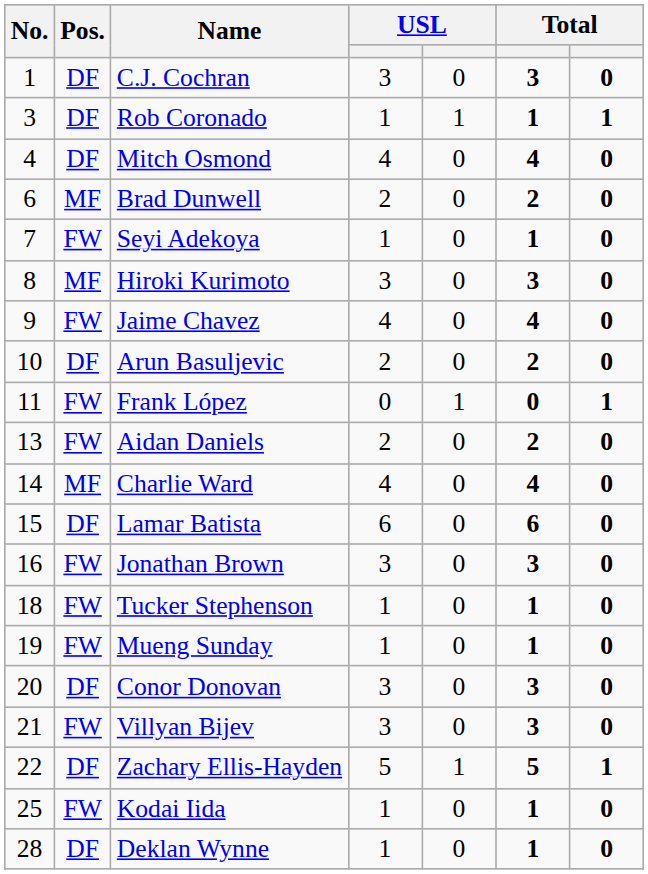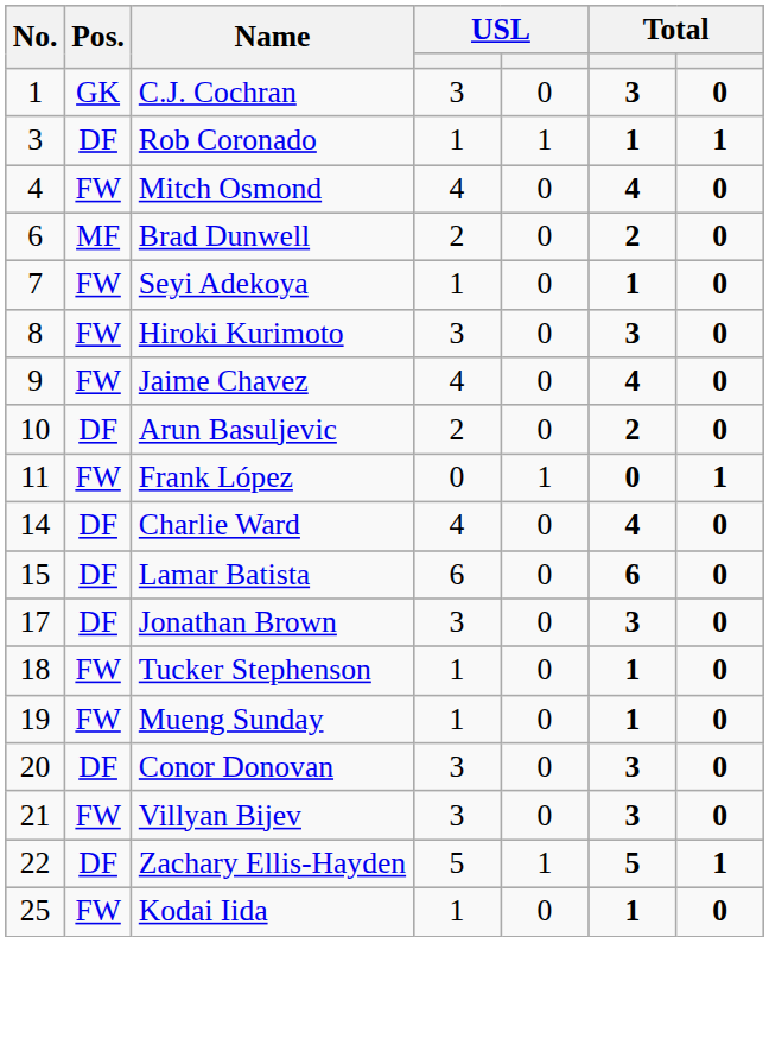C.J. Cochran | Pos.: DF -> GK
Mitch Osmond | Pos.: DF -> FW
Hiroki Kurimoto | Pos.: MF -> FW
- row: 13 | FW | Aidan Daniels | 2 | 0 | 2 | 0
Charlie Ward | Pos.: MF -> DF
Jonathan Brown | No.: 16 -> 17
Jonathan Brown | Pos.: FW -> DF
- row: 28 | DF | Deklan Wynne | 1 | 0 | 1 | 0
